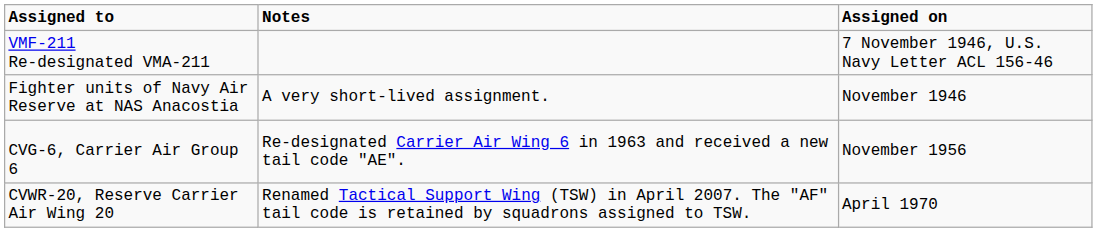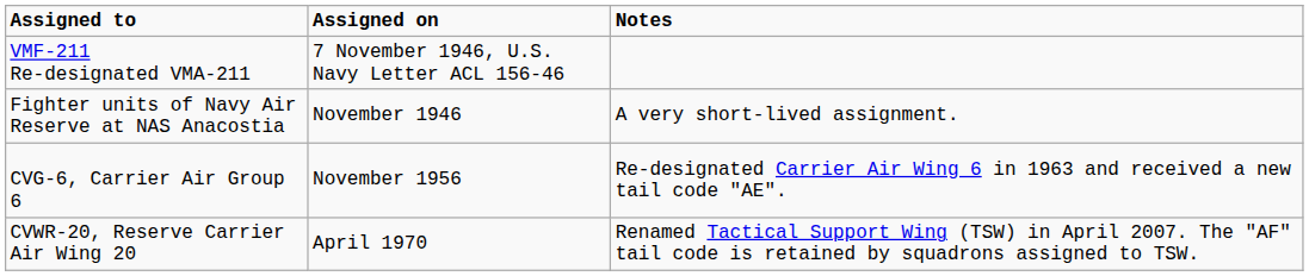columns swapped: Assigned on <-> Notes
